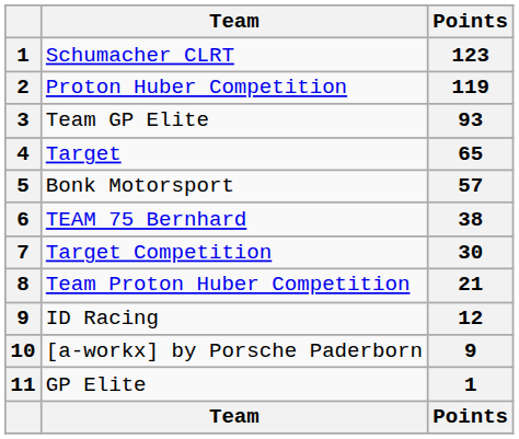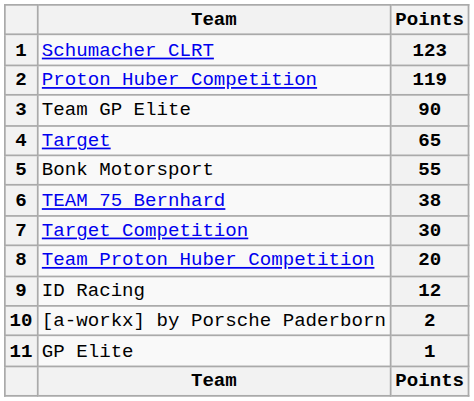Team GP Elite | Points: 93 -> 90
Bonk Motorsport | Points: 57 -> 55
Team Proton Huber Competition | Points: 21 -> 20
[a-workx] by Porsche Paderborn | Points: 9 -> 2
